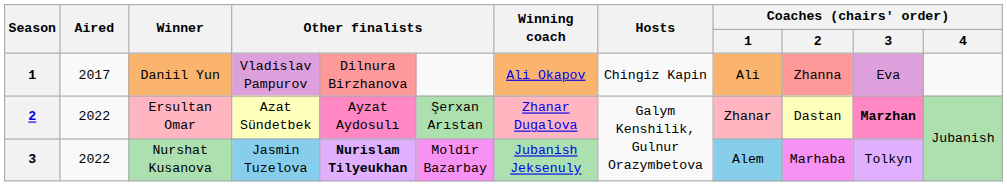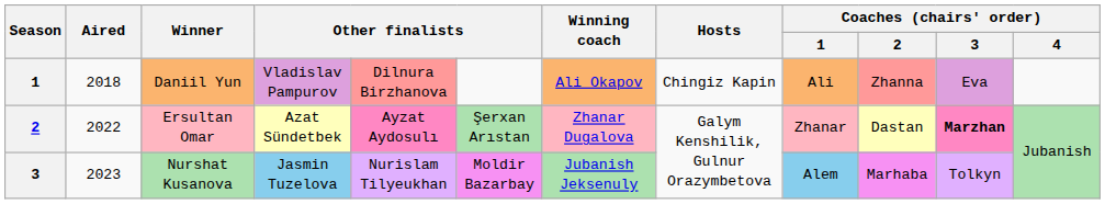Daniil Yun | Aired: 2017 -> 2018
Nurshat Kusanova | Aired: 2022 -> 2023
Nurshat Kusanova | column 5: bold -> normal
